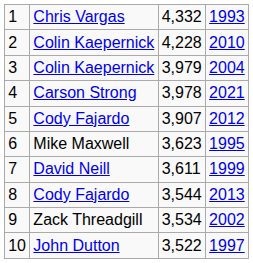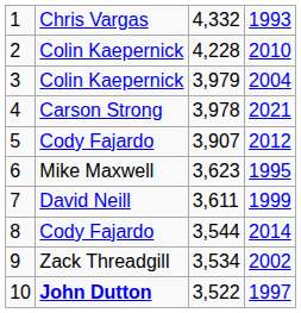8 | column 4: 2013 -> 2014
10 | column 2: normal -> bold
